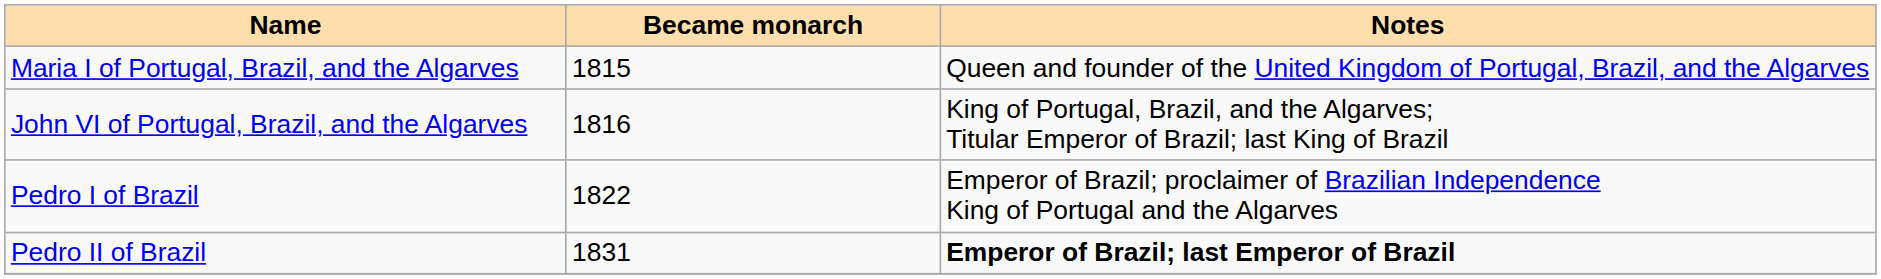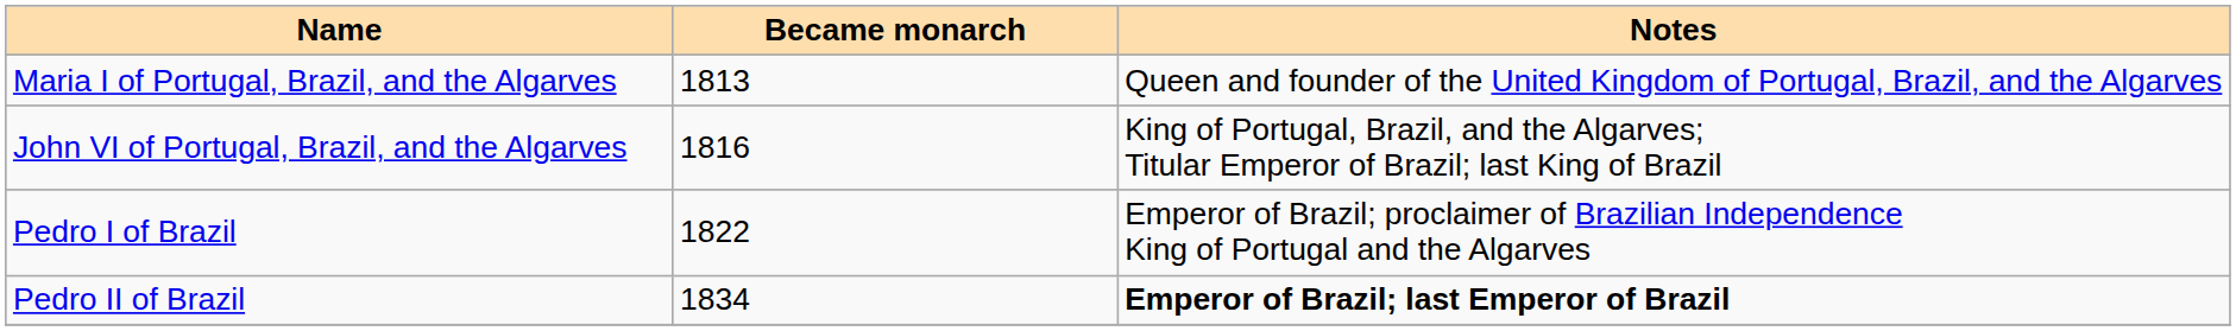Maria I of Portugal, Brazil, and the Algarves | Became monarch: 1815 -> 1813
Pedro II of Brazil | Became monarch: 1831 -> 1834
